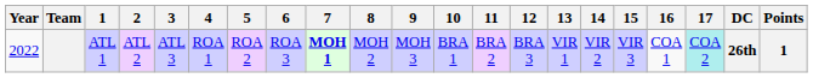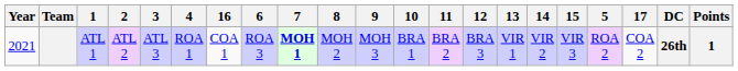columns swapped: 5 <-> 16
ATL 1 | Year: 2022 -> 2021
ATL 1 | 17: paleturquoise background -> no background
